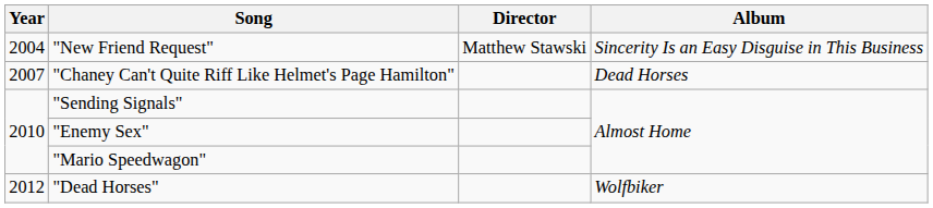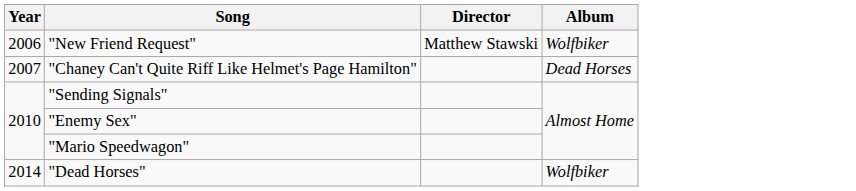"New Friend Request" | Year: 2004 -> 2006
"New Friend Request" | Album: Sincerity Is an Easy Disguise in This Business -> Wolfbiker
"Dead Horses" | Year: 2012 -> 2014
